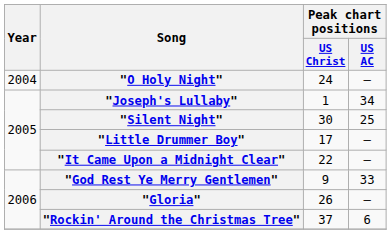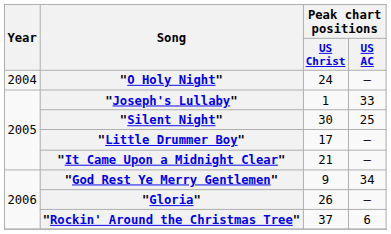"Joseph's Lullaby" | Peak chart positions / US AC: 34 -> 33
"It Came Upon a Midnight Clear" | Peak chart positions / US Christ: 22 -> 21
"God Rest Ye Merry Gentlemen" | Peak chart positions / US AC: 33 -> 34
